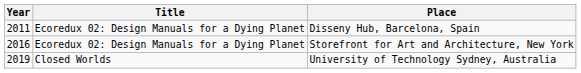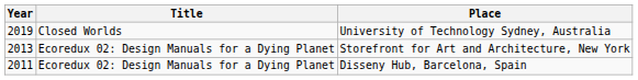rows swapped: Disseny Hub, Barcelona, Spain <-> University of Technology Sydney, Australia
Storefront for Art and Architecture, New York | Year: 2016 -> 2013
